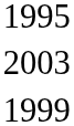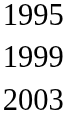rows swapped: 1999 <-> 2003
